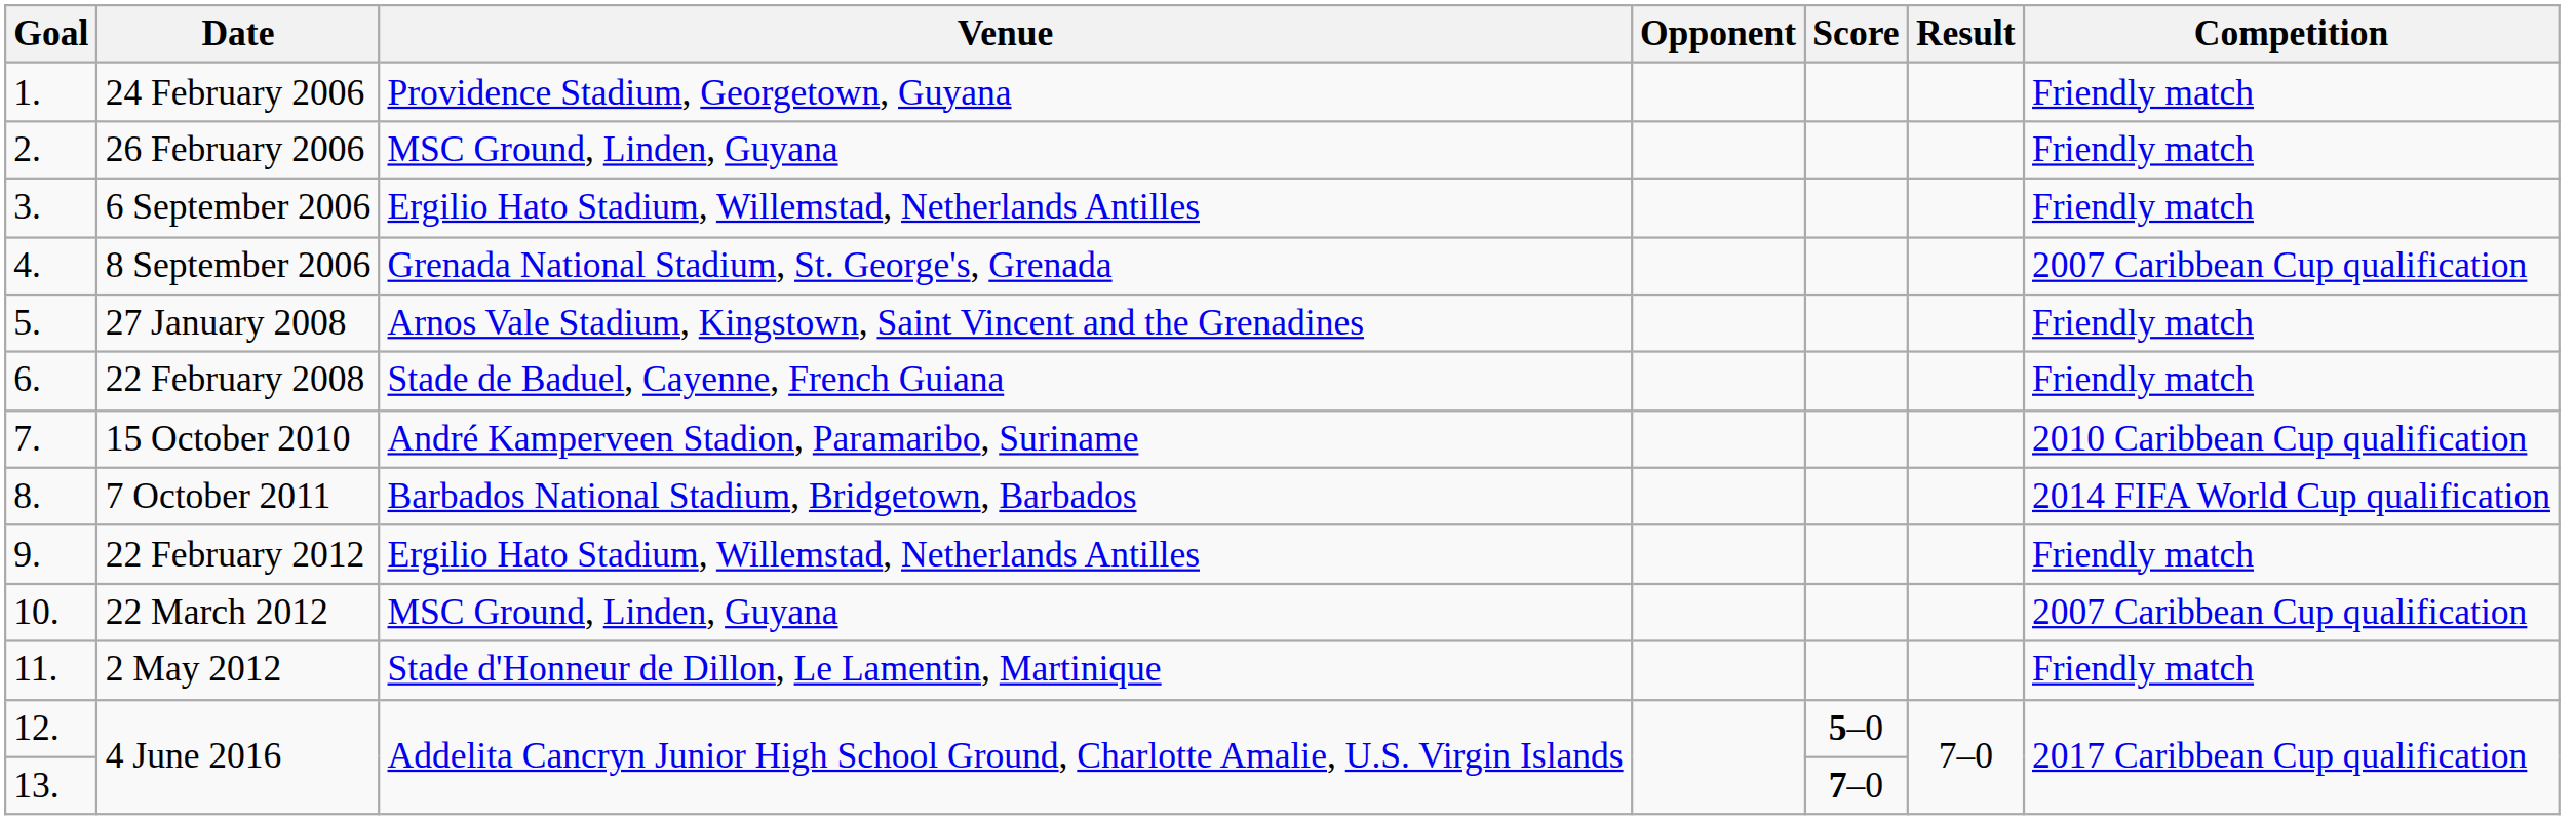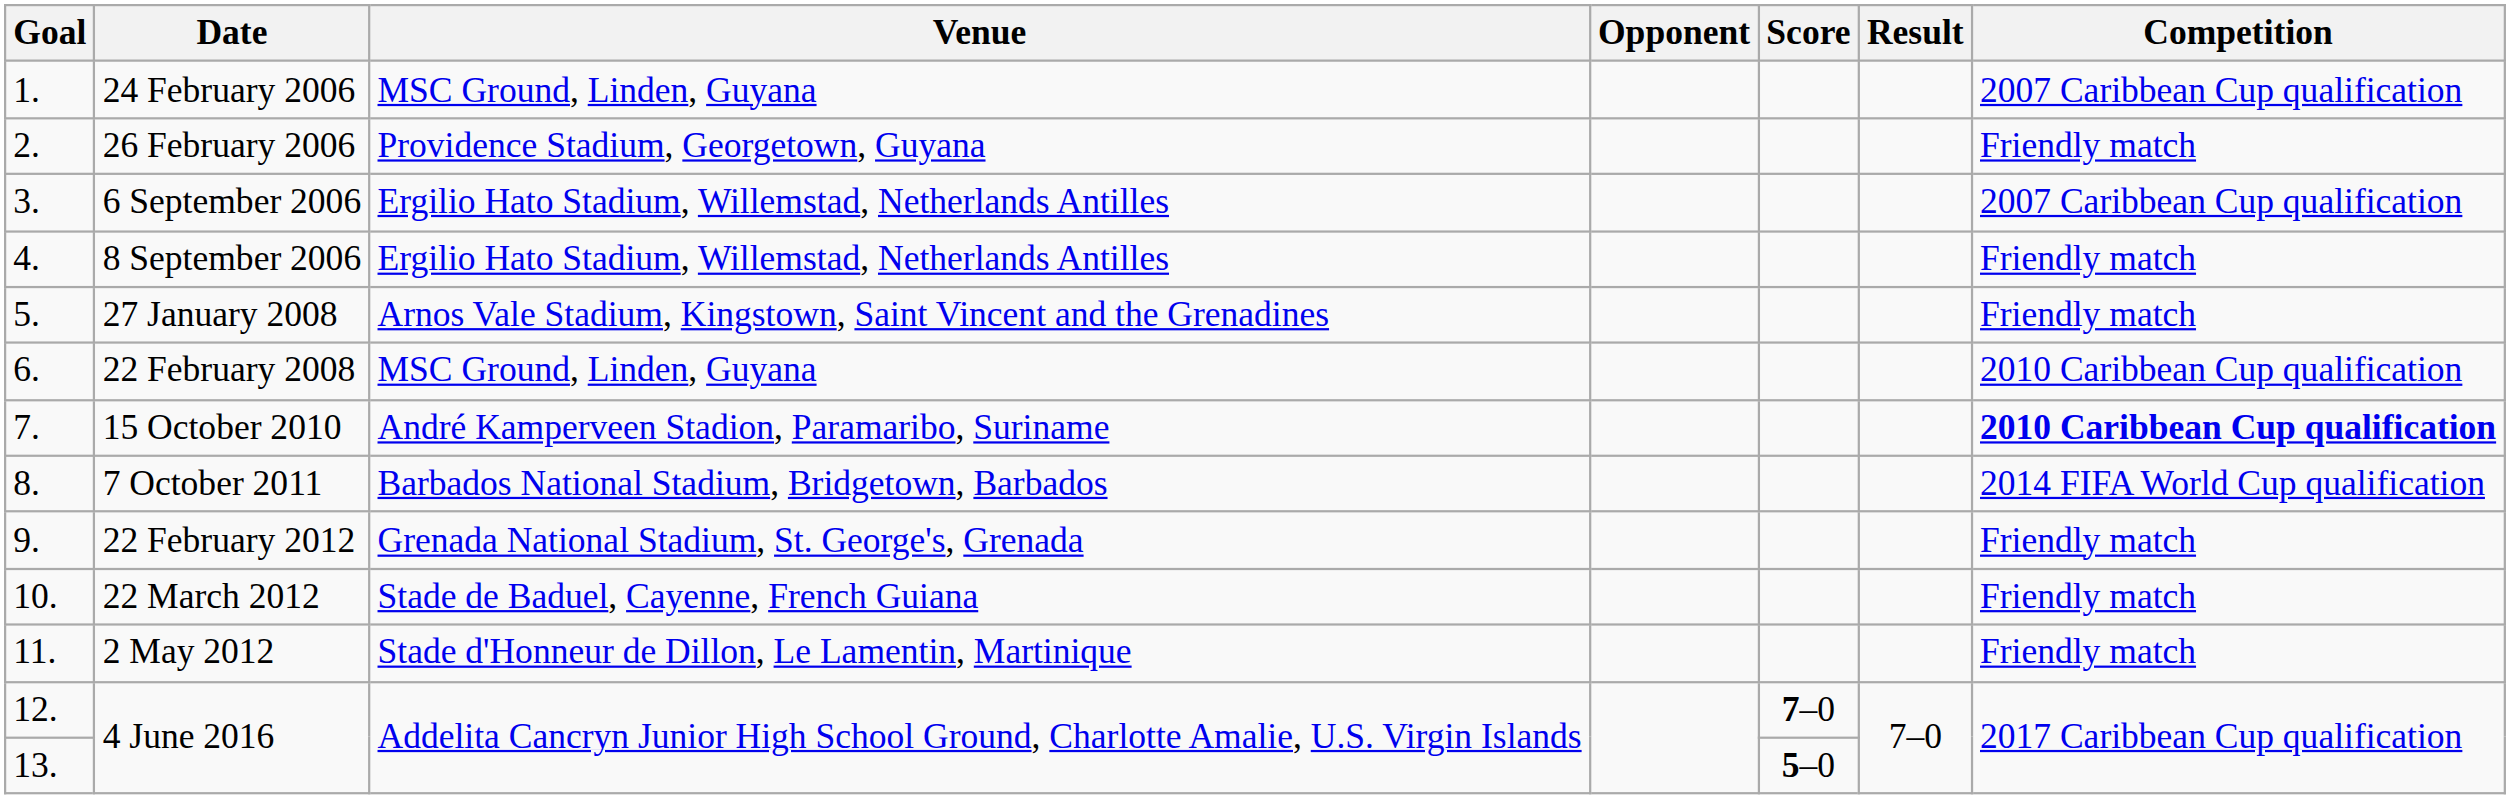24 February 2006 | Venue: Providence Stadium, Georgetown, Guyana -> MSC Ground, Linden, Guyana
24 February 2006 | Competition: Friendly match -> 2007 Caribbean Cup qualification
26 February 2006 | Venue: MSC Ground, Linden, Guyana -> Providence Stadium, Georgetown, Guyana
6 September 2006 | Competition: Friendly match -> 2007 Caribbean Cup qualification
8 September 2006 | Venue: Grenada National Stadium, St. George's, Grenada -> Ergilio Hato Stadium, Willemstad, Netherlands Antilles
8 September 2006 | Competition: 2007 Caribbean Cup qualification -> Friendly match
22 February 2008 | Venue: Stade de Baduel, Cayenne, French Guiana -> MSC Ground, Linden, Guyana
22 February 2008 | Competition: Friendly match -> 2010 Caribbean Cup qualification
15 October 2010 | Competition: normal -> bold
22 February 2012 | Venue: Ergilio Hato Stadium, Willemstad, Netherlands Antilles -> Grenada National Stadium, St. George's, Grenada
22 March 2012 | Venue: MSC Ground, Linden, Guyana -> Stade de Baduel, Cayenne, French Guiana
22 March 2012 | Competition: 2007 Caribbean Cup qualification -> Friendly match
12. / 4 June 2016 | Score: 5–0 -> 7–0
13. / 4 June 2016 | Score: 7–0 -> 5–0
